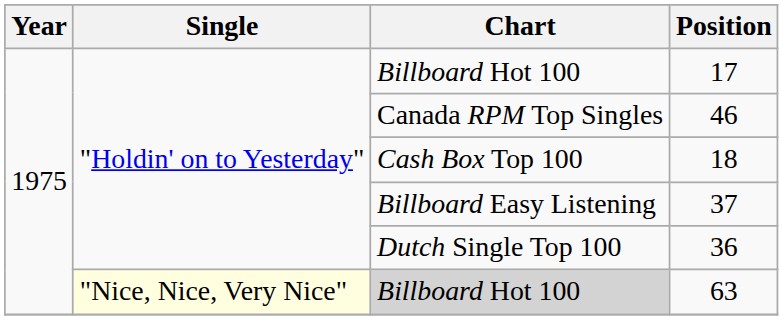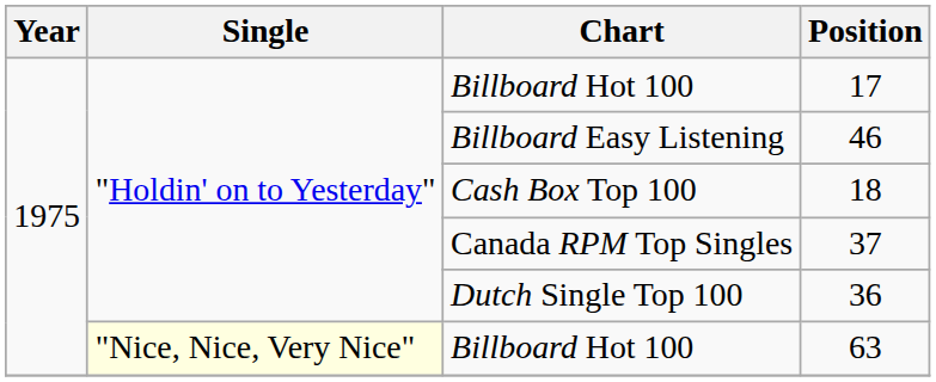46 | Chart: Canada RPM Top Singles -> Billboard Easy Listening
37 | Chart: Billboard Easy Listening -> Canada RPM Top Singles
63 | Chart: lightgrey background -> no background
